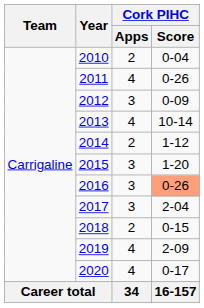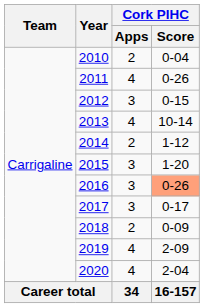2012 | Cork PIHC / Score: 0-09 -> 0-15
2017 | Cork PIHC / Score: 2-04 -> 0-17
2018 | Cork PIHC / Score: 0-15 -> 0-09
2020 | Cork PIHC / Score: 0-17 -> 2-04
